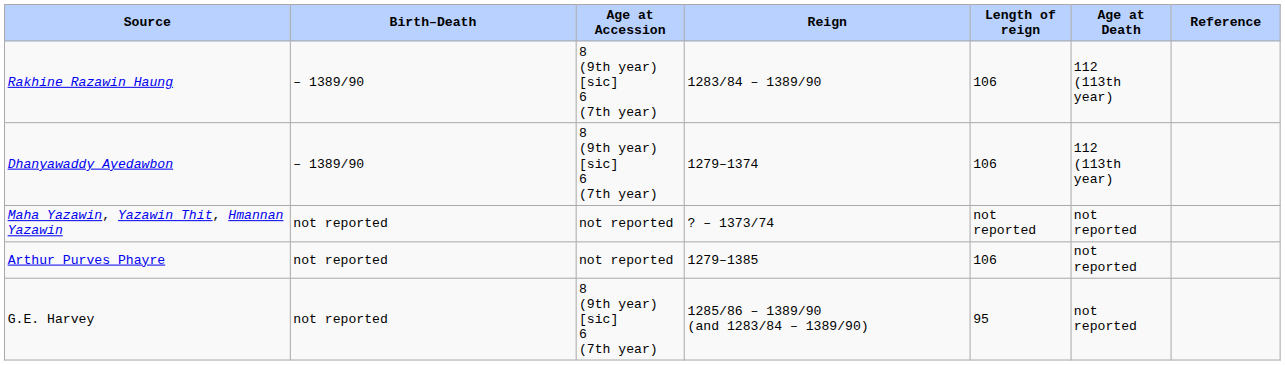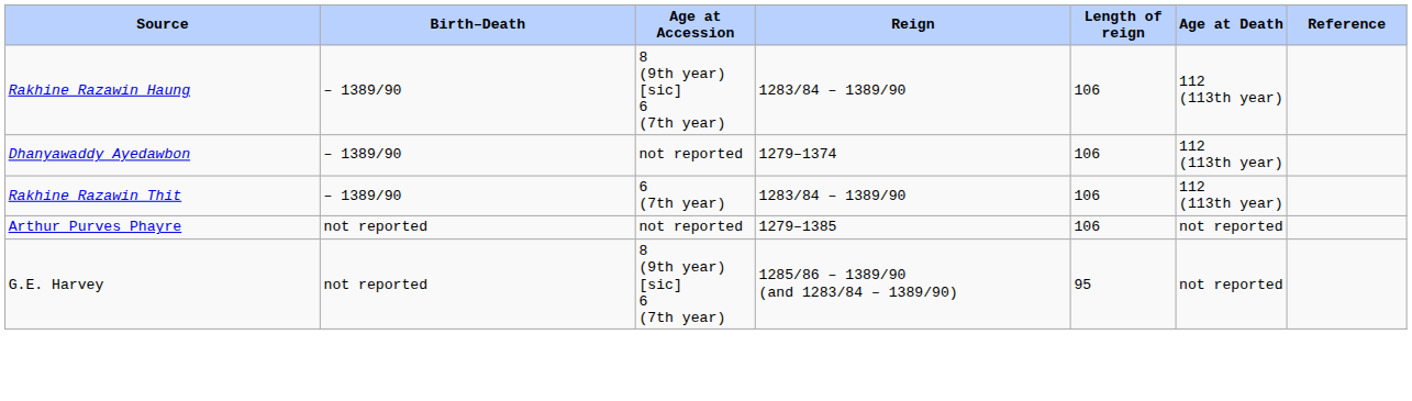Dhanyawaddy Ayedawbon | Age at Accession: 8 (9th year) [sic] 6 (7th year) -> not reported
+ row: Rakhine Razawin Thit | – 1389/90 | 6 (7th year) | 1283/84 – 1389/90 | 106 | 112 (113th year)
- row: Maha Yazawin, Yazawin Thit, Hmannan Yazawin | not reported | not reported | ? – 1373/74 | not reported | not reported
